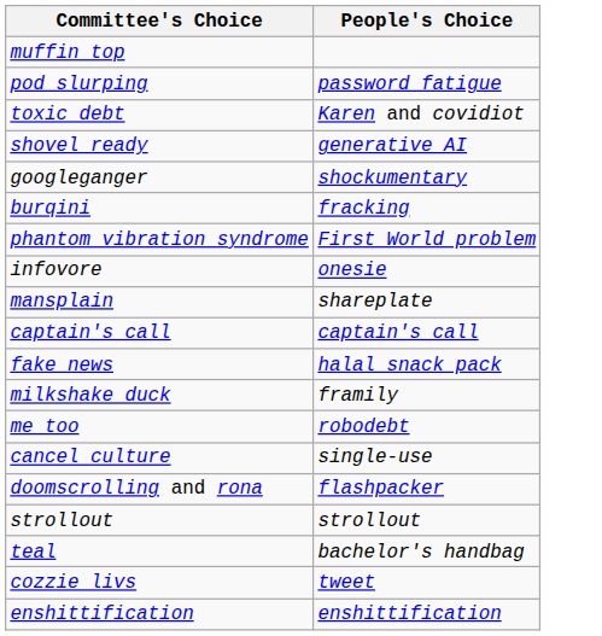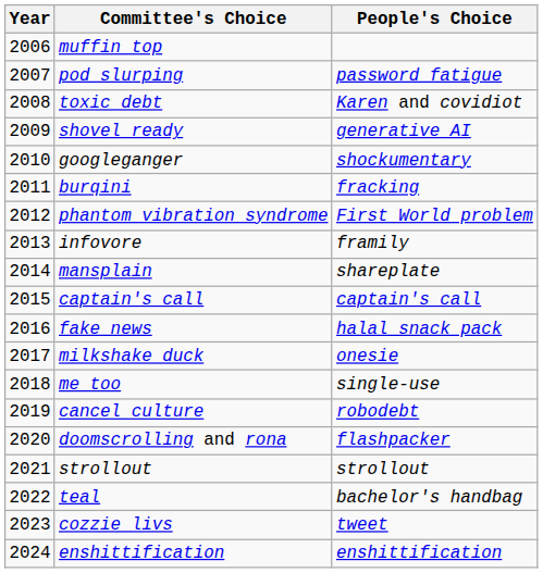+ column: Year | 2006 | 2007 | 2008 | 2009 | 2010 | 2011 | 2012 | 2013 | 2014 | 2015 | 2016 | 2017 | 2018 | 2019 | 2020 | 2021 | 2022 | 2023 | 2024
infovore | People's Choice: onesie -> framily
milkshake duck | People's Choice: framily -> onesie
me too | People's Choice: robodebt -> single-use
cancel culture | People's Choice: single-use -> robodebt
